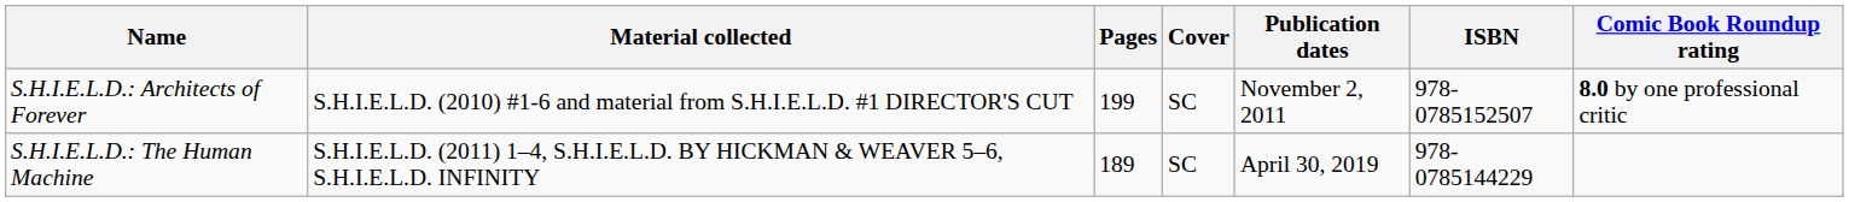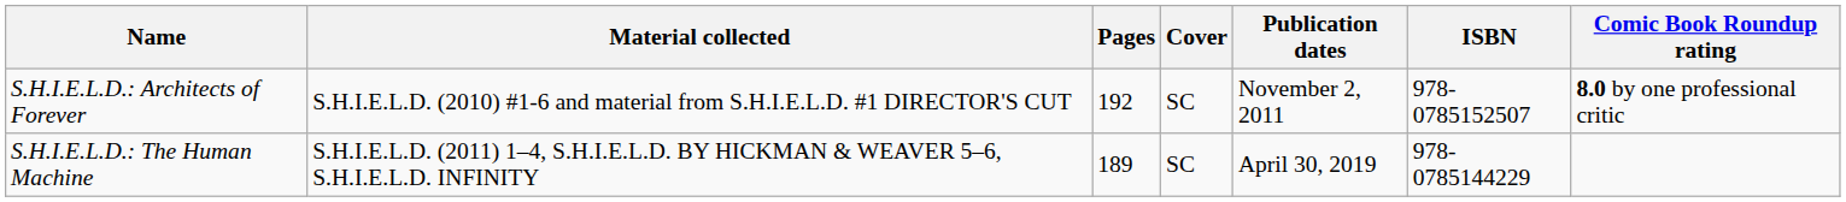S.H.I.E.L.D.: Architects of Forever | Pages: 199 -> 192
